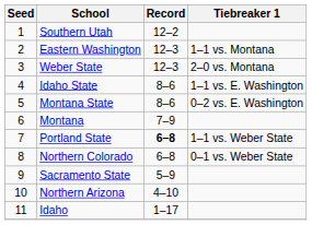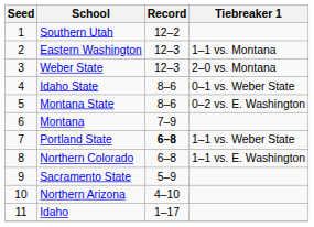Idaho State | Tiebreaker 1: 1–1 vs. E. Washington -> 0–1 vs. Weber State
Northern Colorado | Tiebreaker 1: 0–1 vs. Weber State -> 1–1 vs. E. Washington
